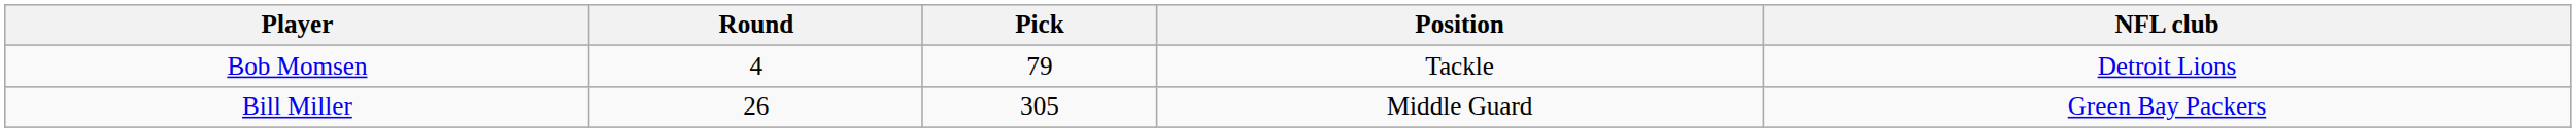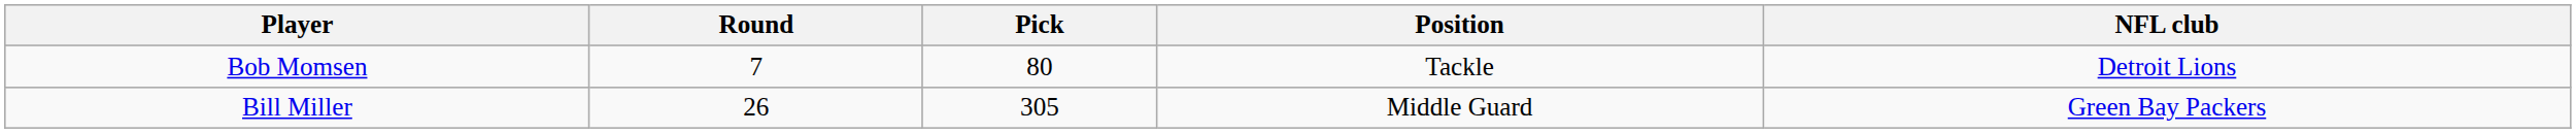Bob Momsen | Round: 4 -> 7
Bob Momsen | Pick: 79 -> 80
